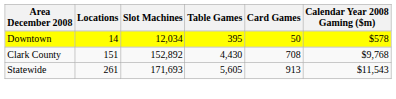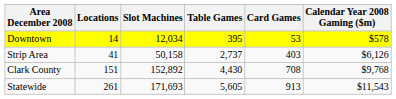Downtown | Card Games: 50 -> 53
+ row: Strip Area | 41 | 50,158 | 2,737 | 403 | $6,126
